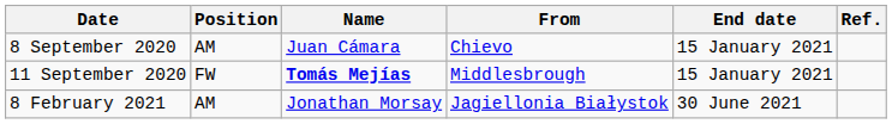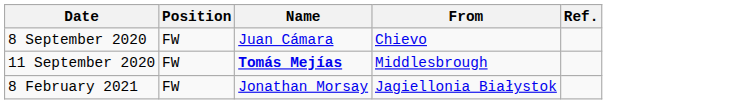- column: End date | 15 January 2021 | 15 January 2021 | 30 June 2021
8 September 2020 | Position: AM -> FW
8 February 2021 | Position: AM -> FW
